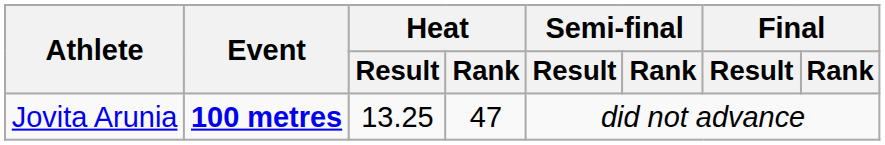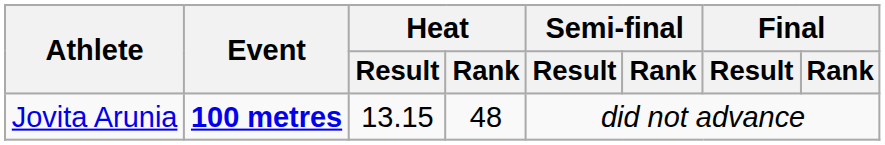Jovita Arunia | Heat / Result: 13.25 -> 13.15
Jovita Arunia | Heat / Rank: 47 -> 48
